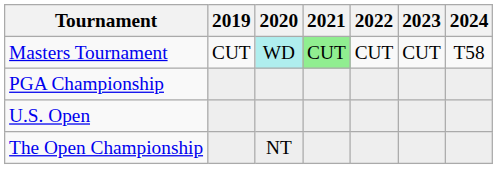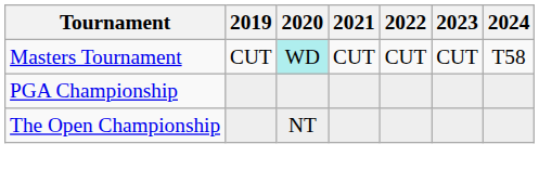Masters Tournament | 2021: lightgreen background -> no background
- row: U.S. Open
